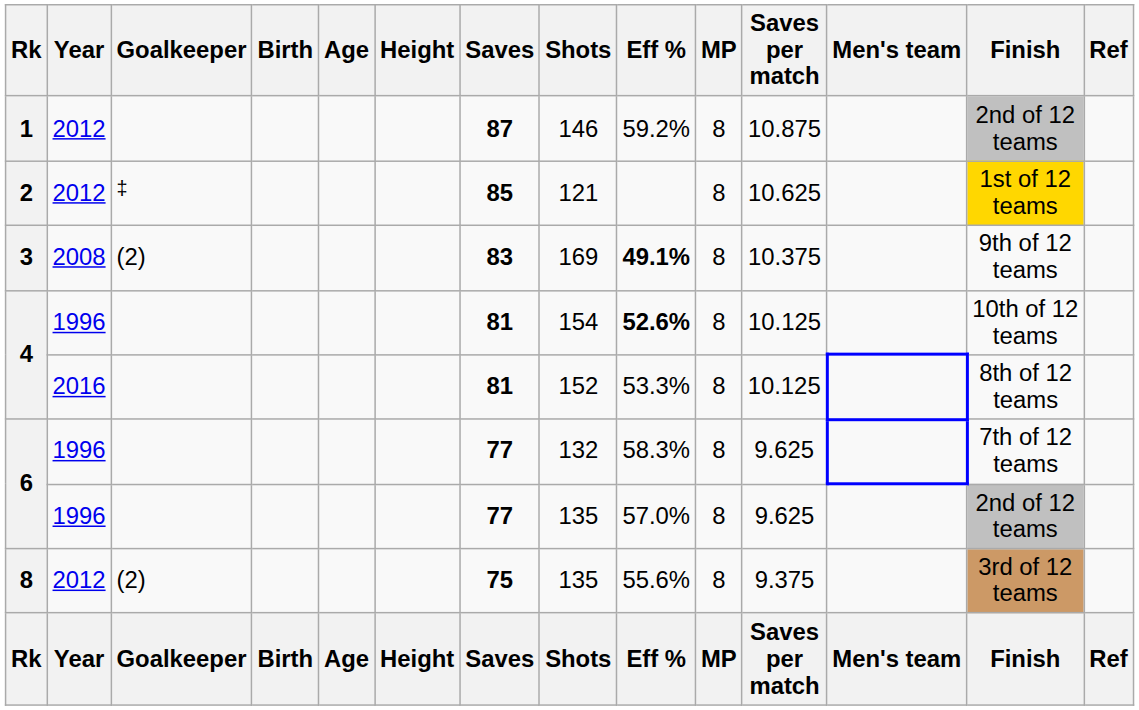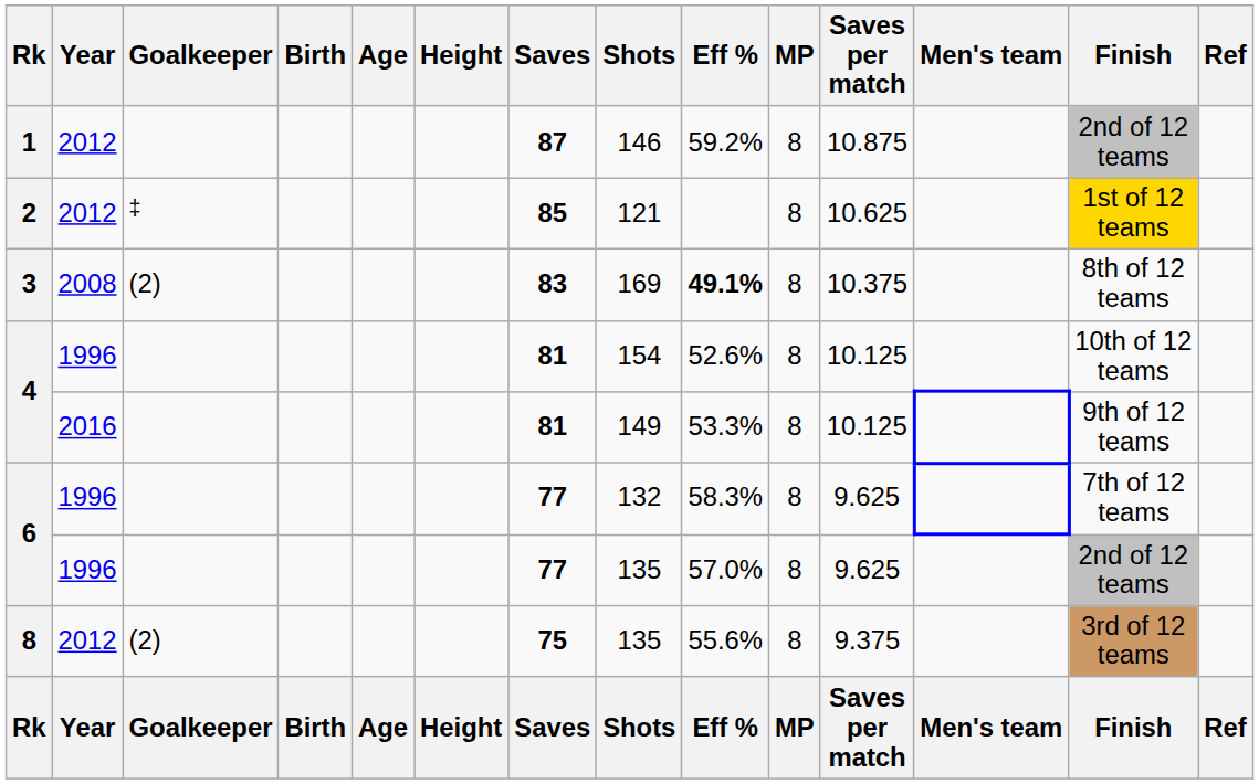3 | Finish: 9th of 12 teams -> 8th of 12 teams
4 / 1996 | Eff %: bold -> normal
4 / 2016 | Shots: 152 -> 149
4 / 2016 | Finish: 8th of 12 teams -> 9th of 12 teams
